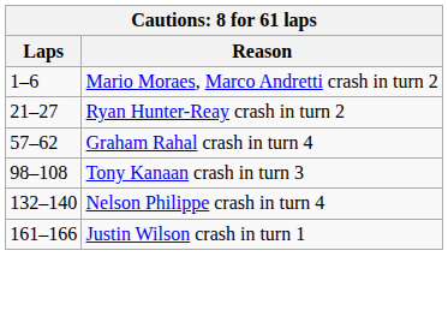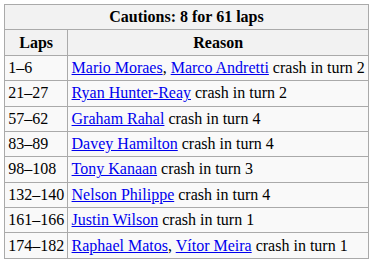+ row: 83–89 | Davey Hamilton crash in turn 4
+ row: 174–182 | Raphael Matos, Vítor Meira crash in turn 1
